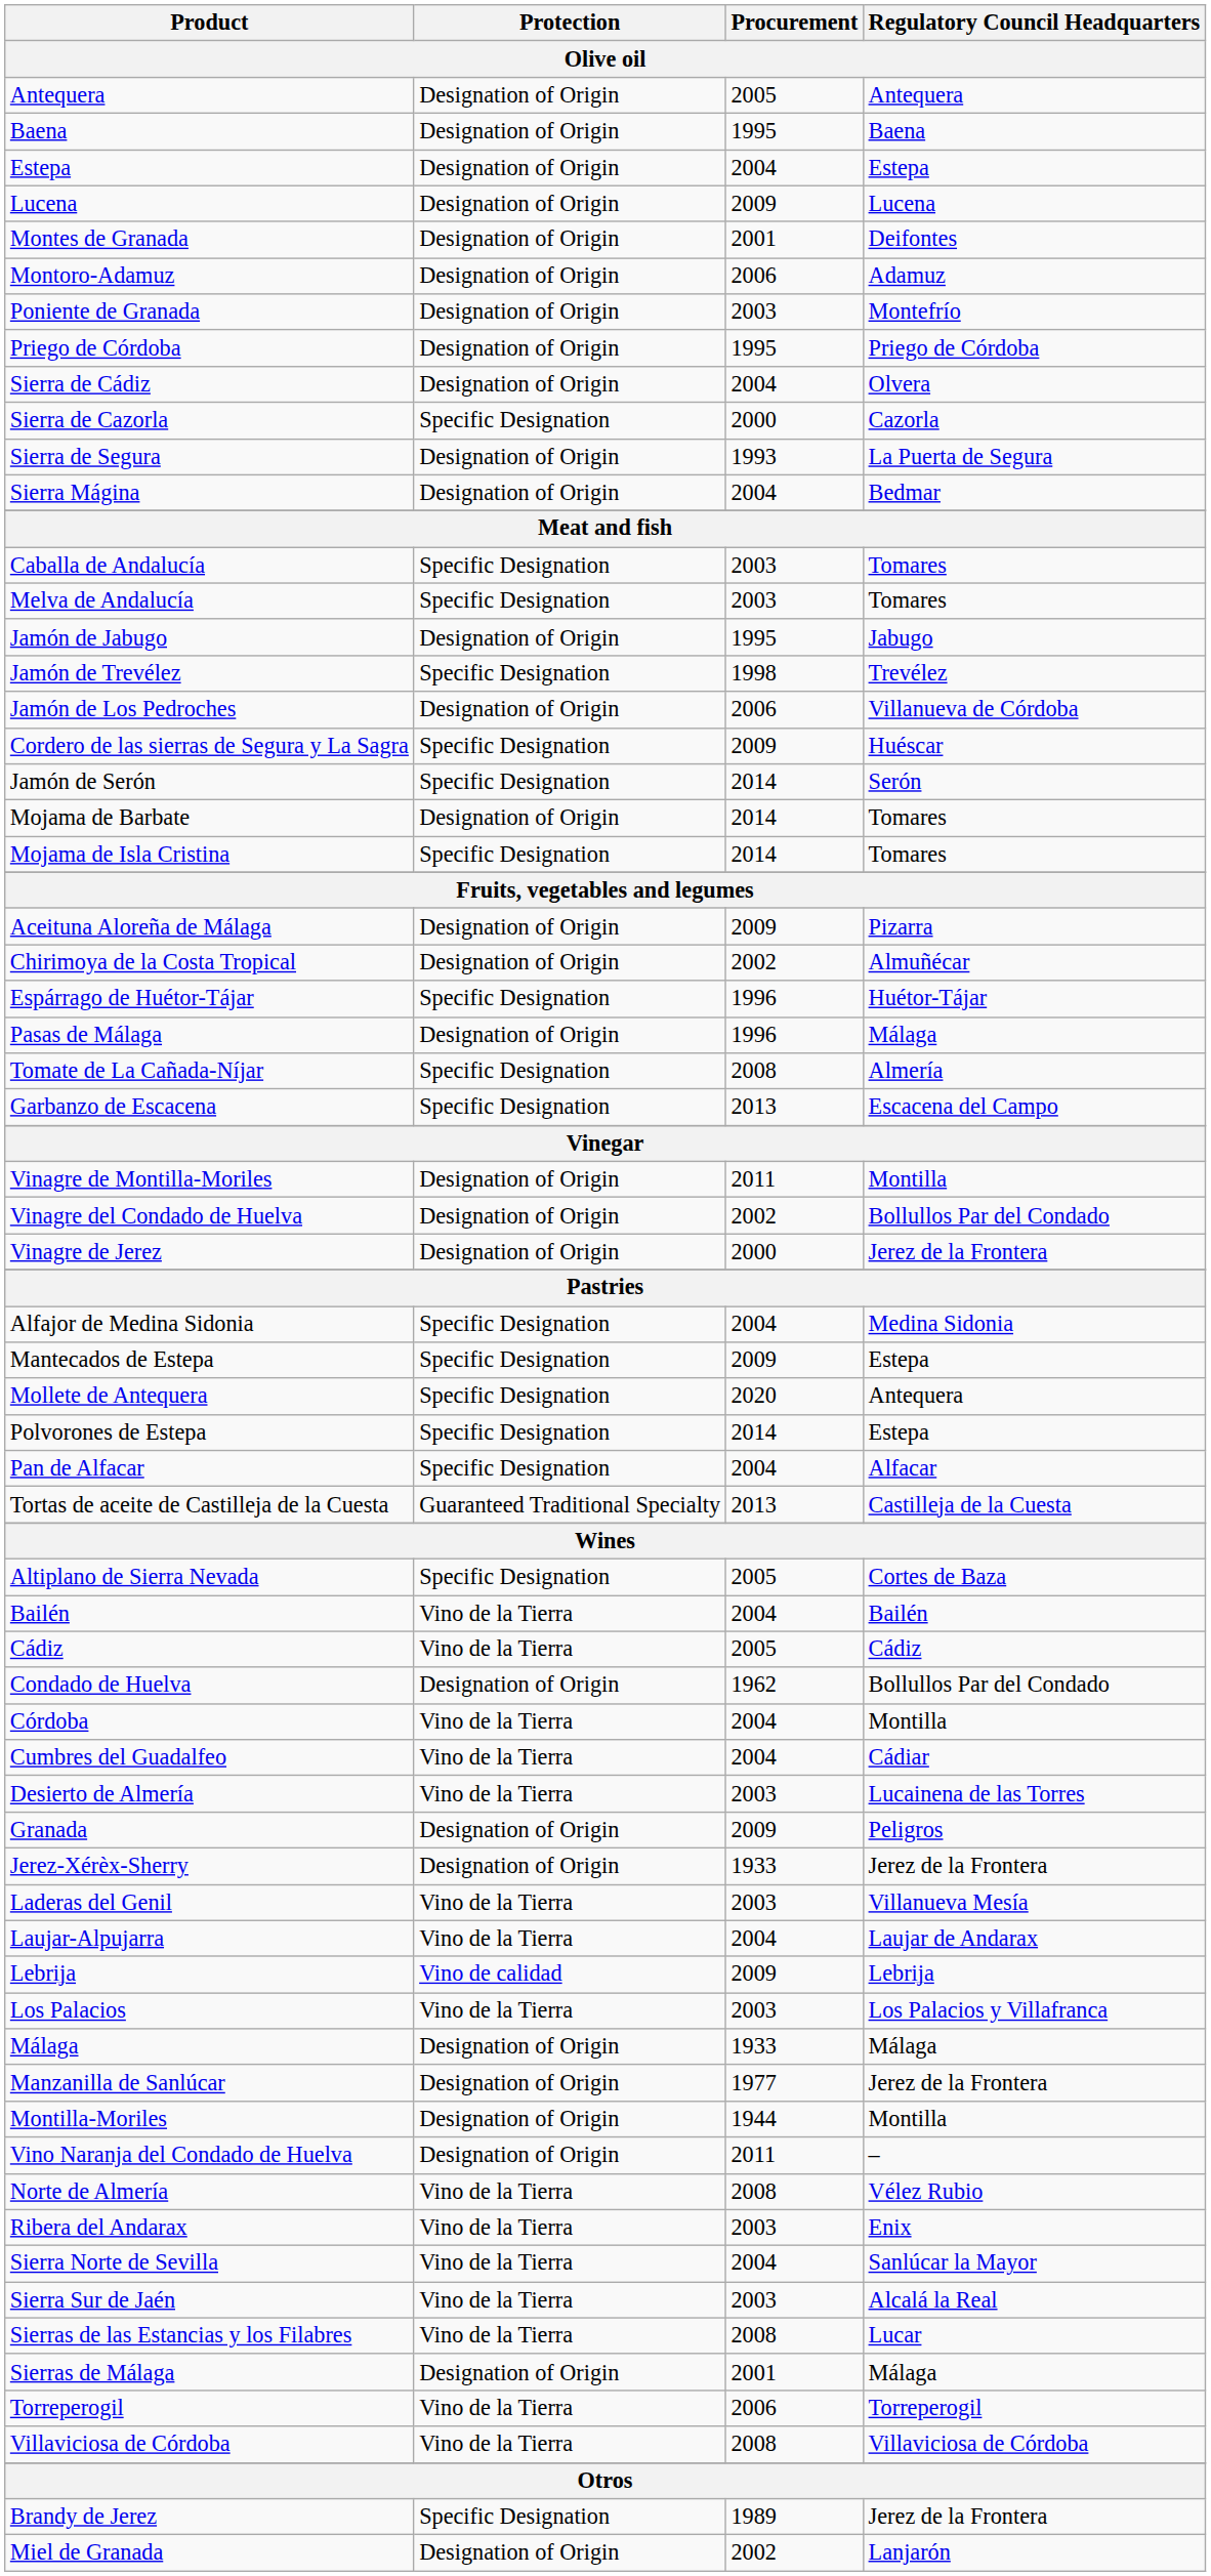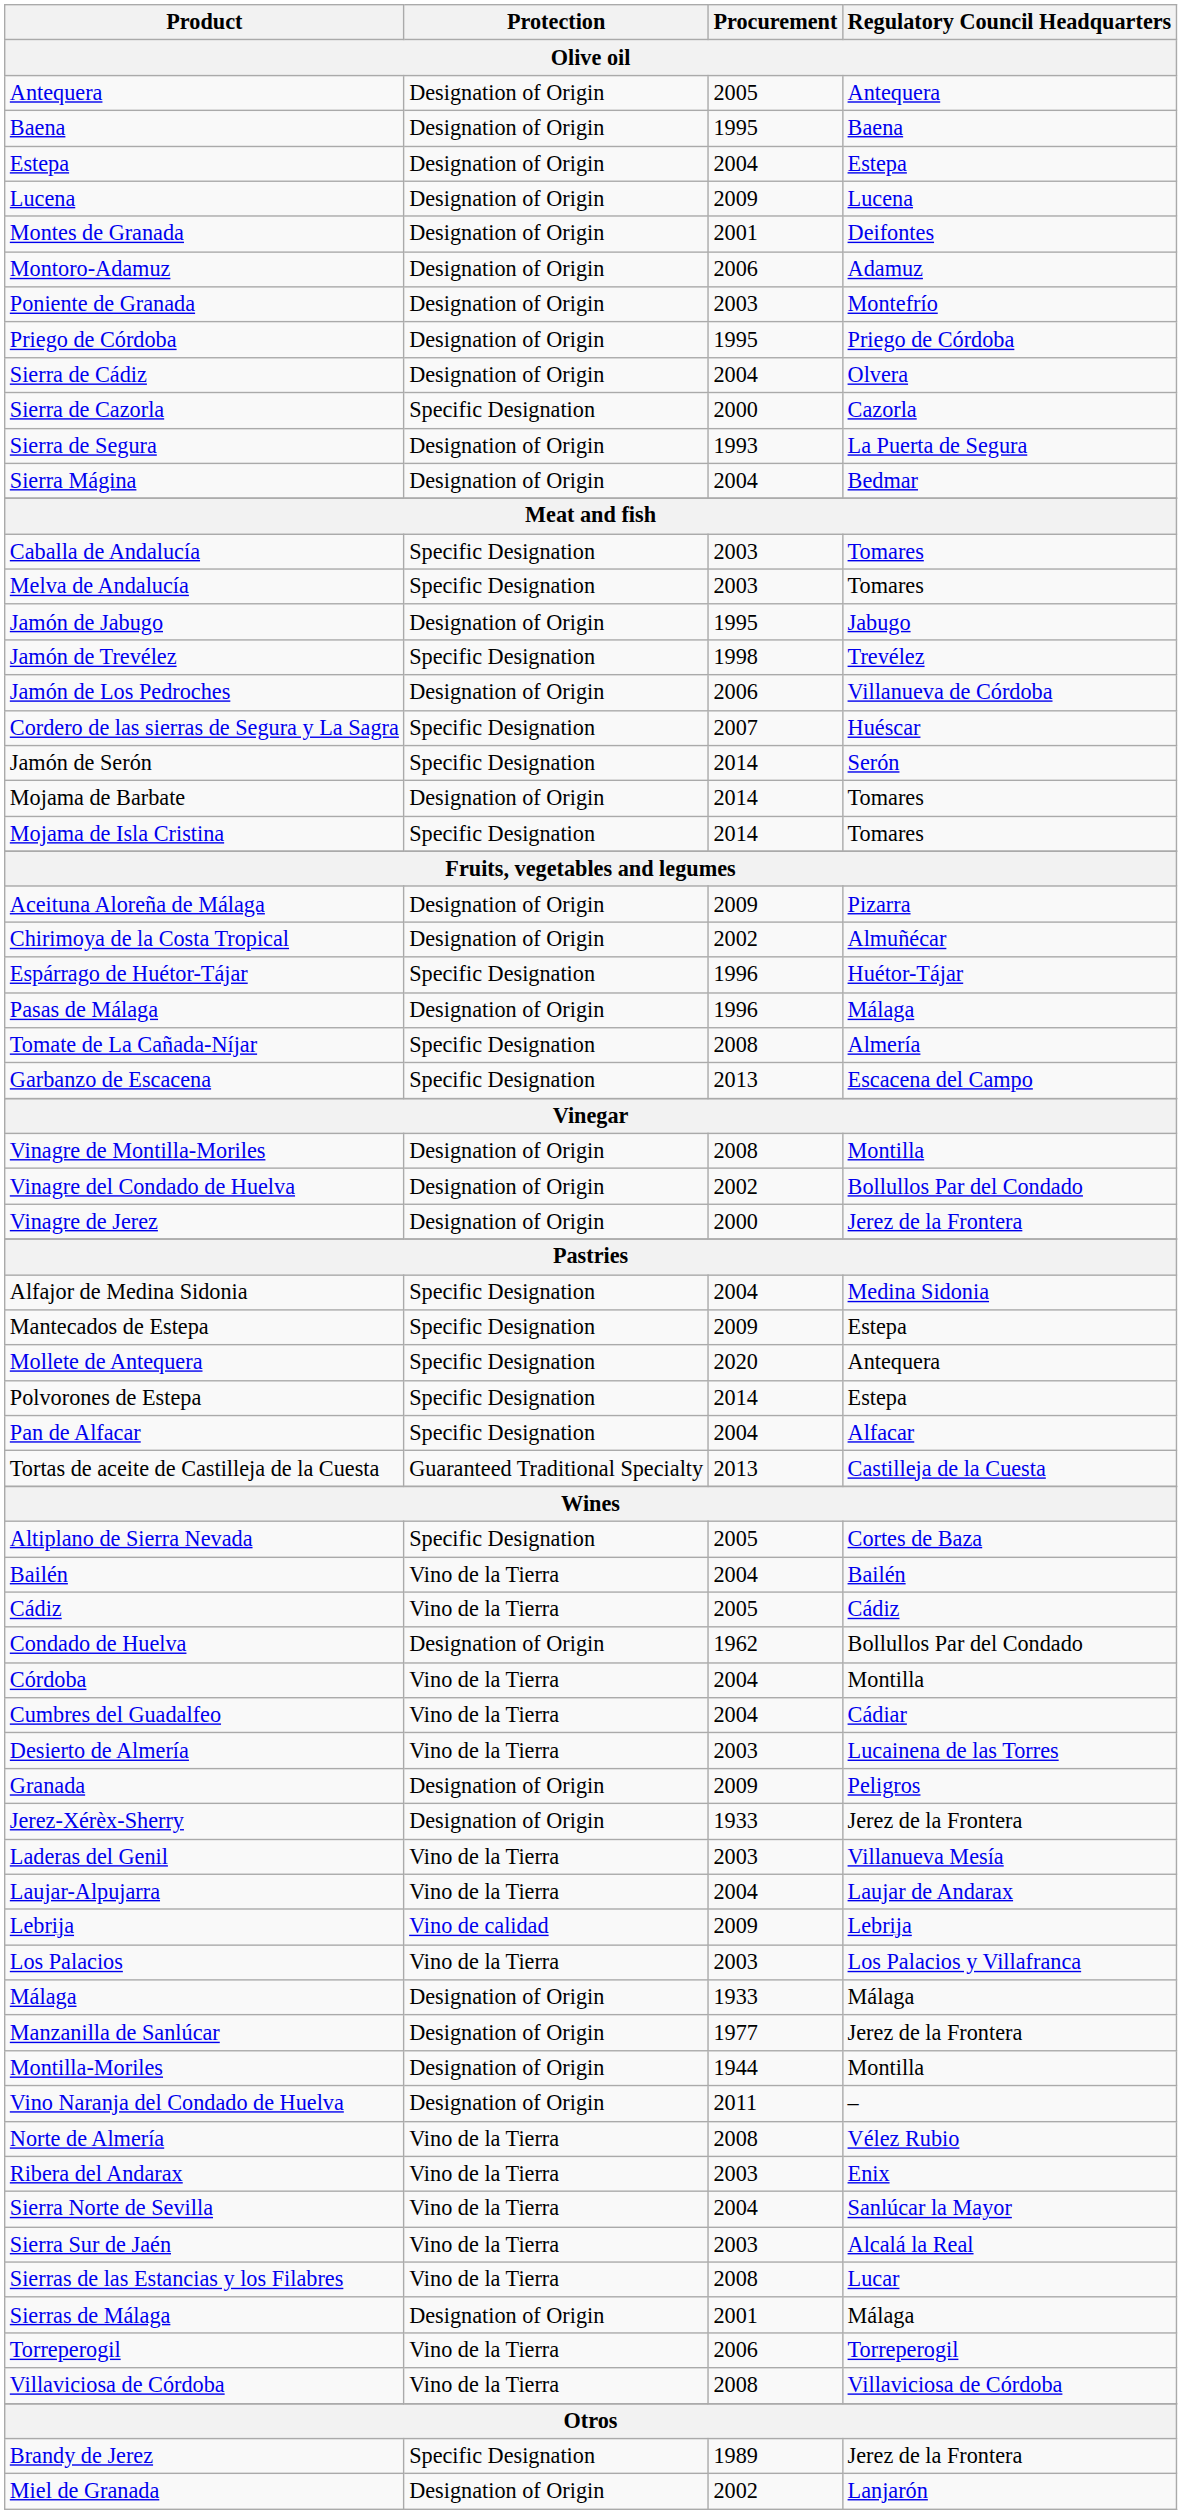Cordero de las sierras de Segura y La Sagra | Procurement: 2009 -> 2007
Vinagre de Montilla-Moriles | Procurement: 2011 -> 2008
